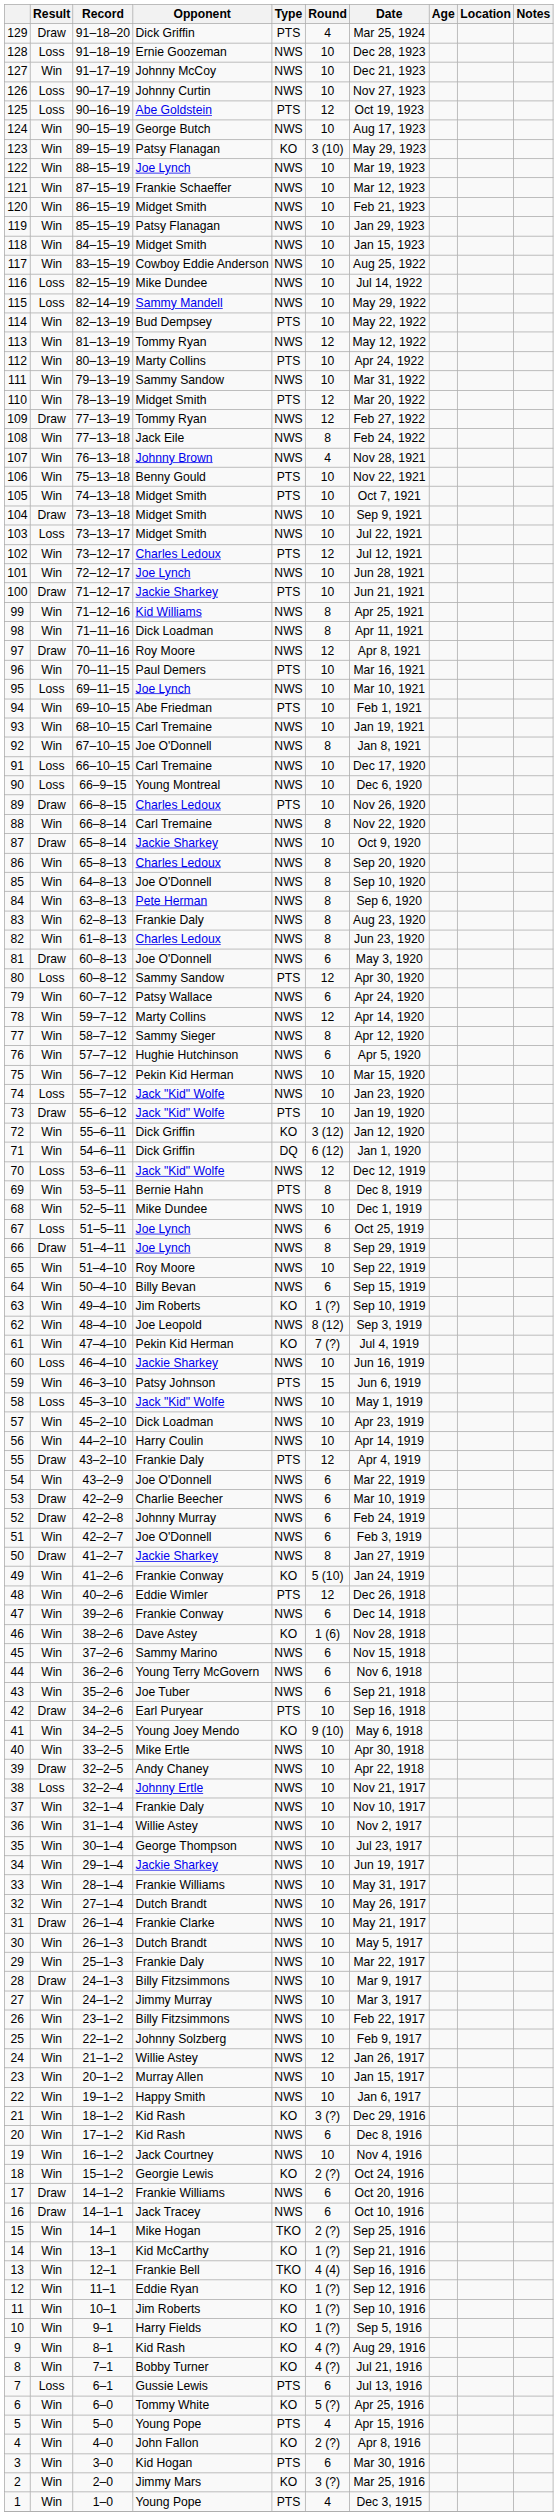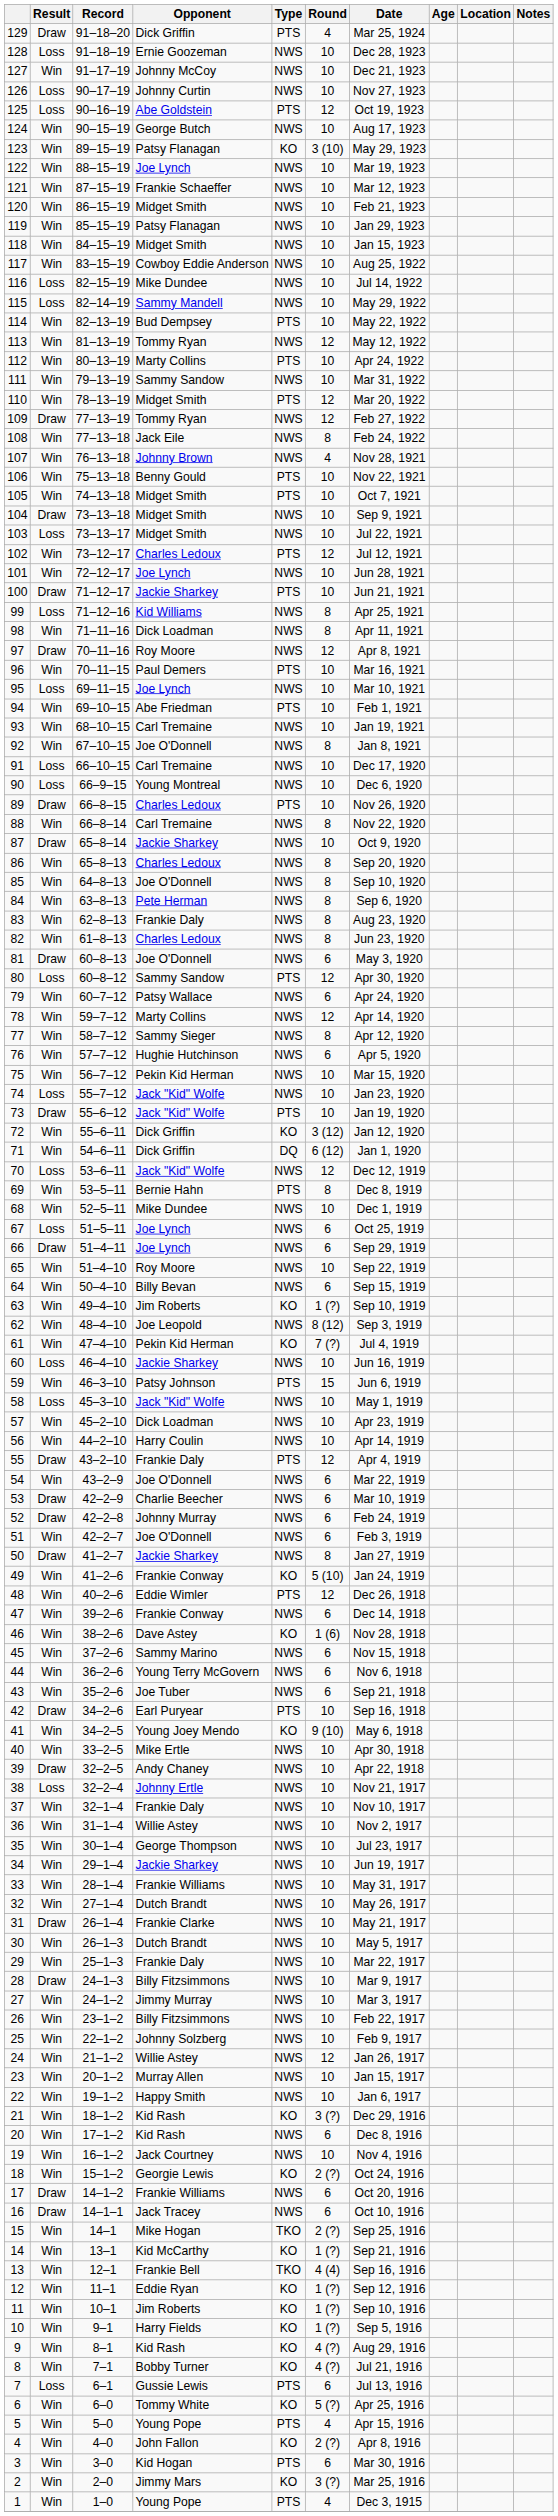99 | Result: Win -> Loss
66 | Round: 8 -> 6
